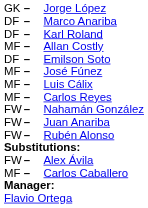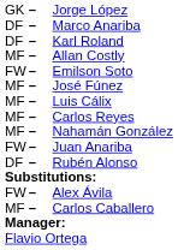Emilson Soto | column 1: DF -> FW
Nahamán González | column 1: FW -> MF
Rubén Alonso | column 1: FW -> DF
